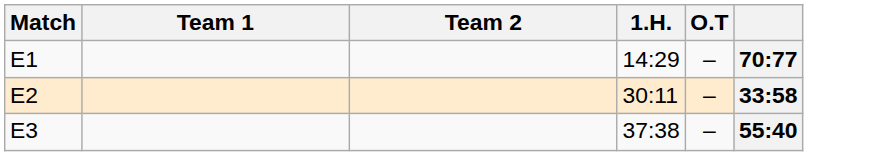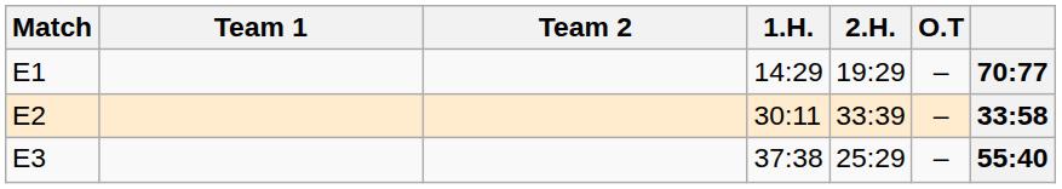+ column: 2.H. | 19:29 | 33:39 | 25:29
